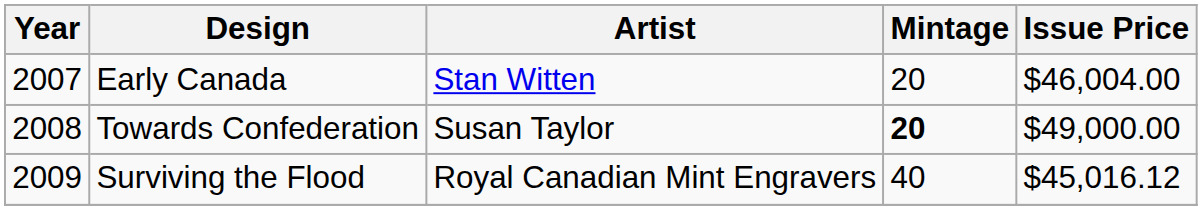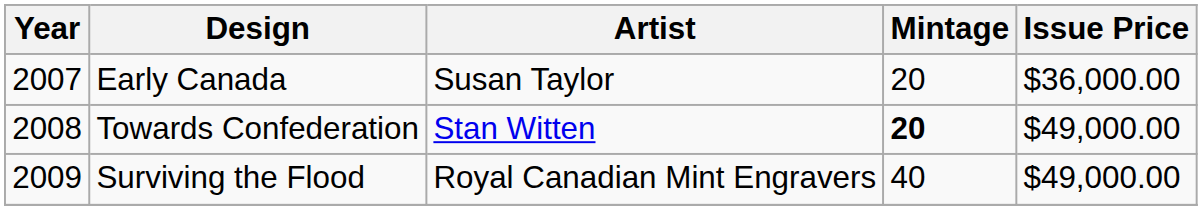Early Canada | Artist: Stan Witten -> Susan Taylor
Early Canada | Issue Price: $46,004.00 -> $36,000.00
Towards Confederation | Artist: Susan Taylor -> Stan Witten
Surviving the Flood | Issue Price: $45,016.12 -> $49,000.00
